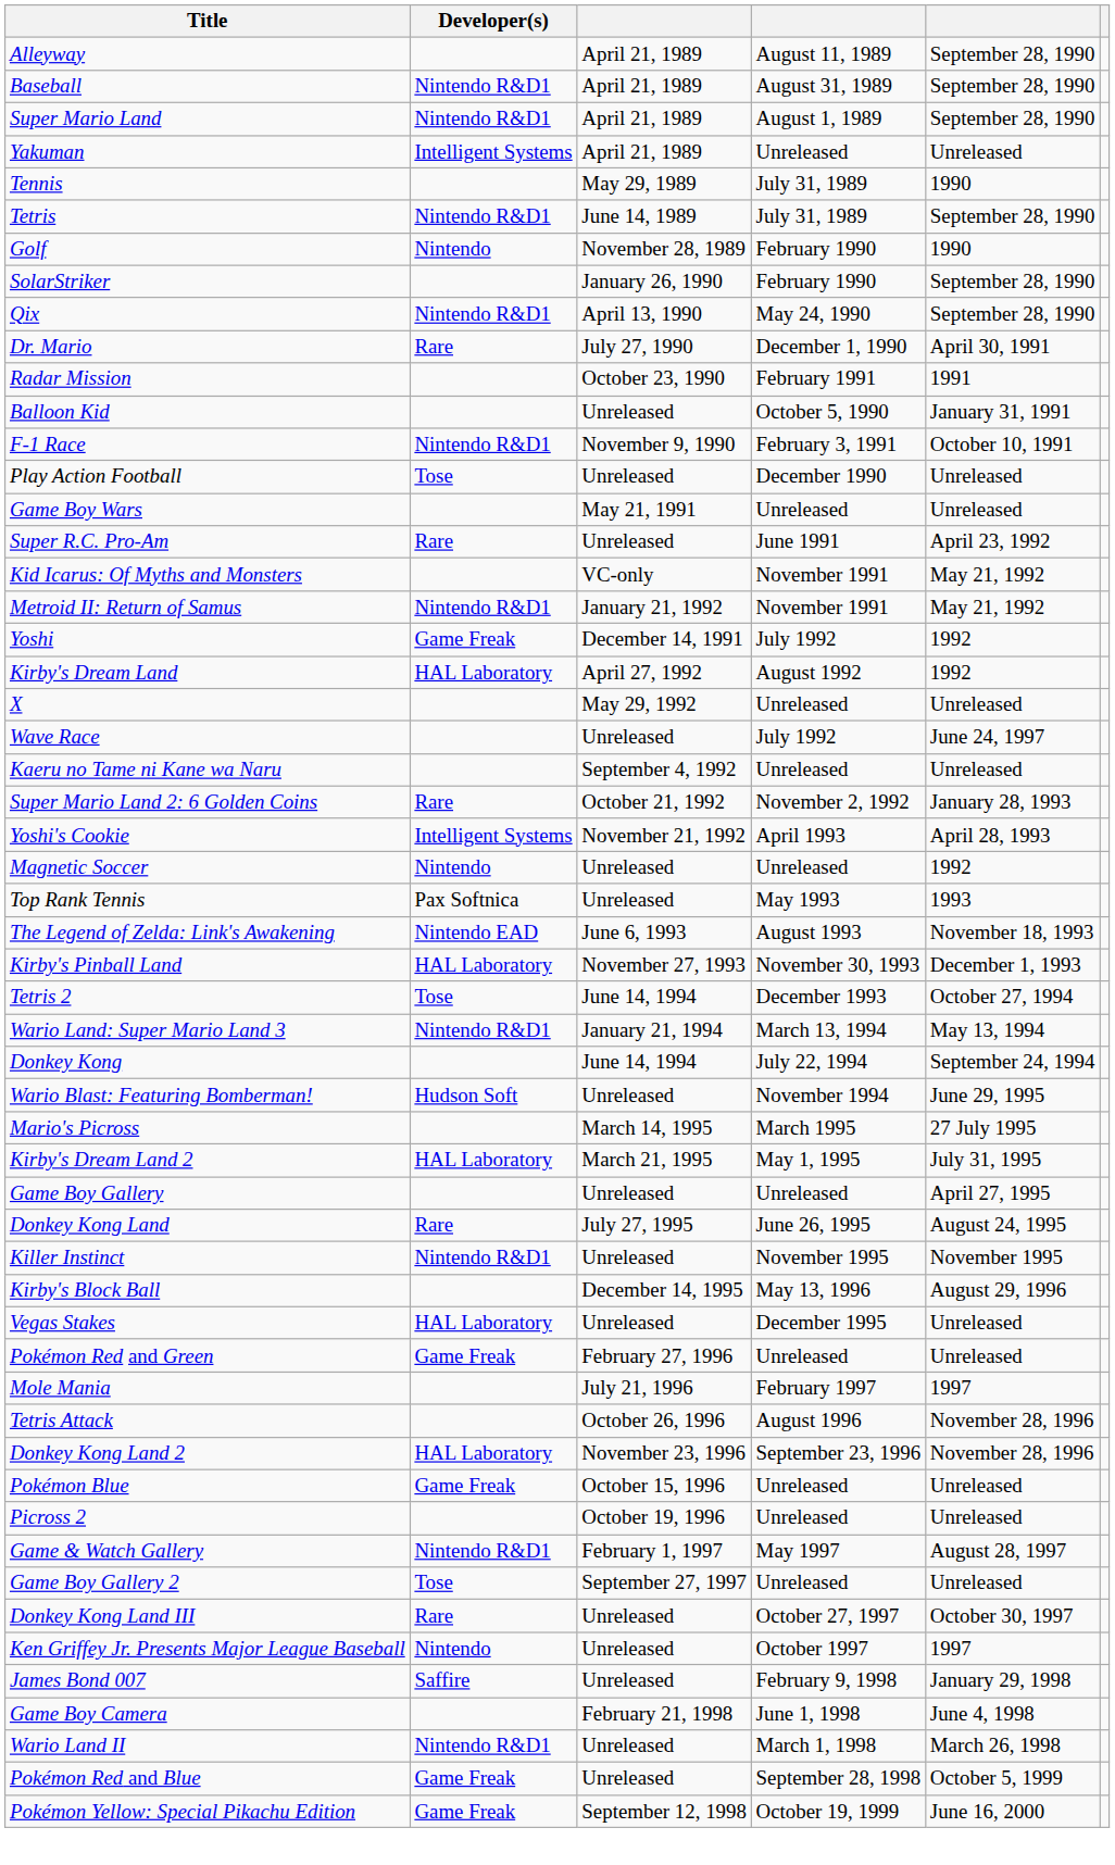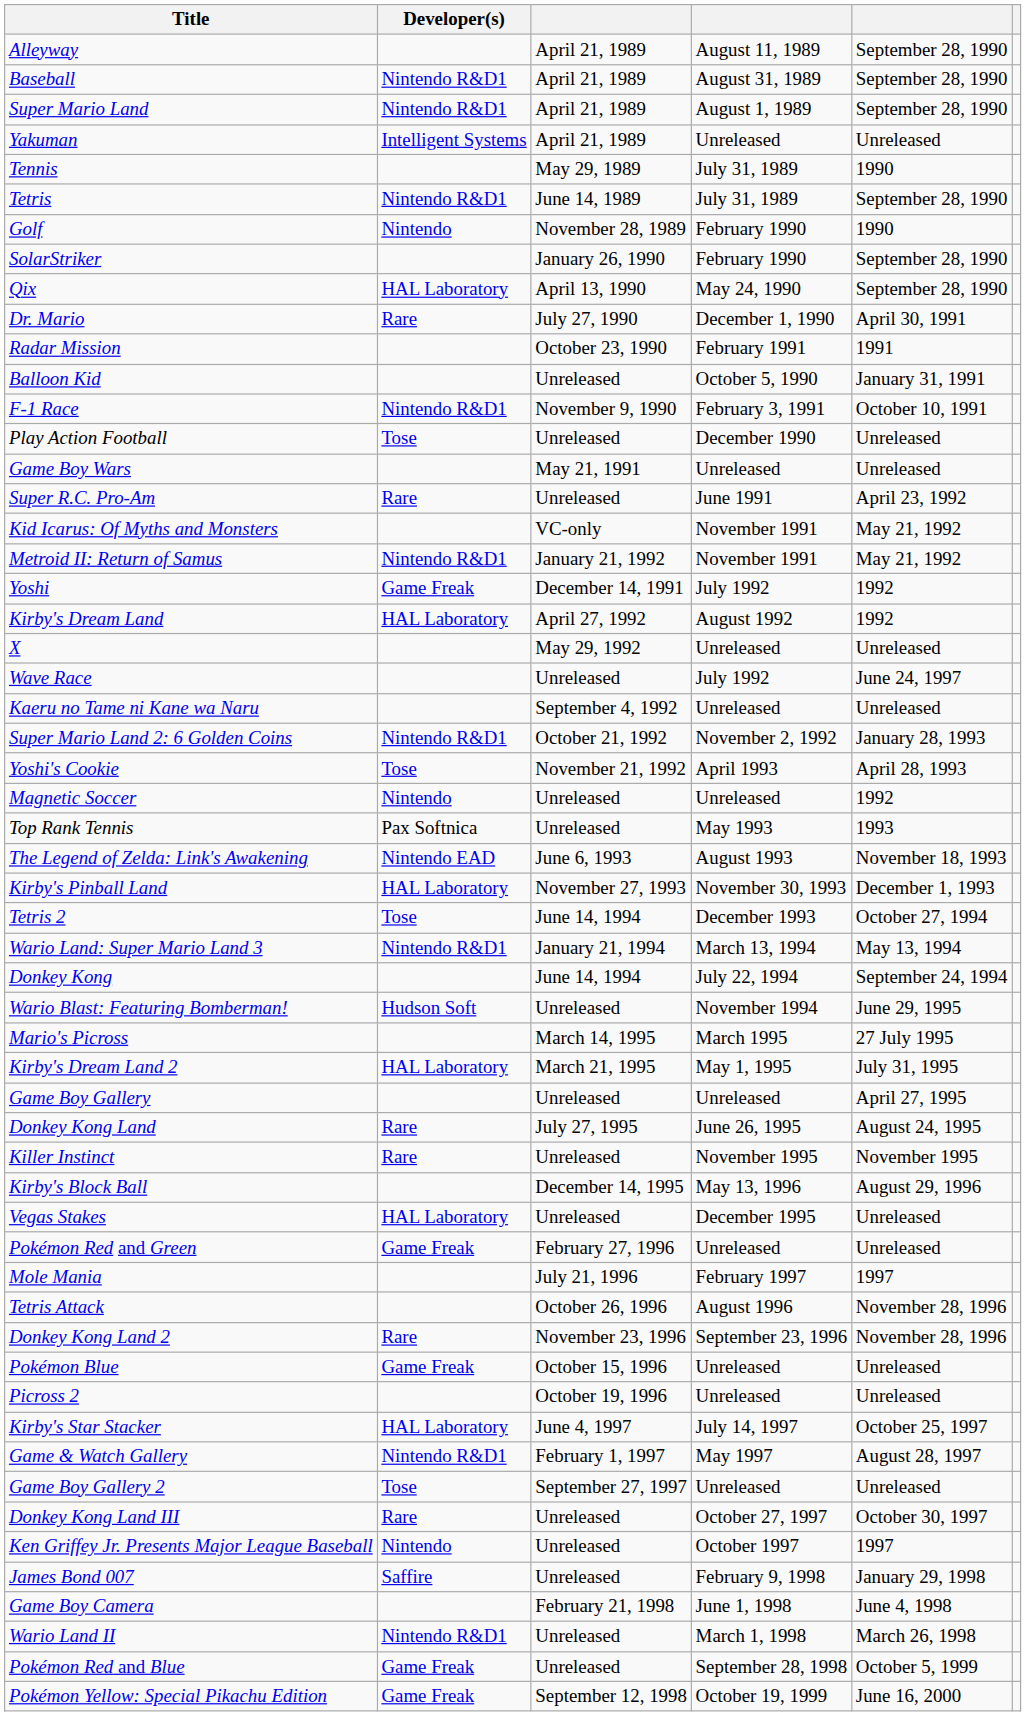Qix | Developer(s): Nintendo R&D1 -> HAL Laboratory
Super Mario Land 2: 6 Golden Coins | Developer(s): Rare -> Nintendo R&D1
Yoshi's Cookie | Developer(s): Intelligent Systems -> Tose
Killer Instinct | Developer(s): Nintendo R&D1 -> Rare
Donkey Kong Land 2 | Developer(s): HAL Laboratory -> Rare
+ row: Kirby's Star Stacker | HAL Laboratory | June 4, 1997 | July 14, 1997 | October 25, 1997
